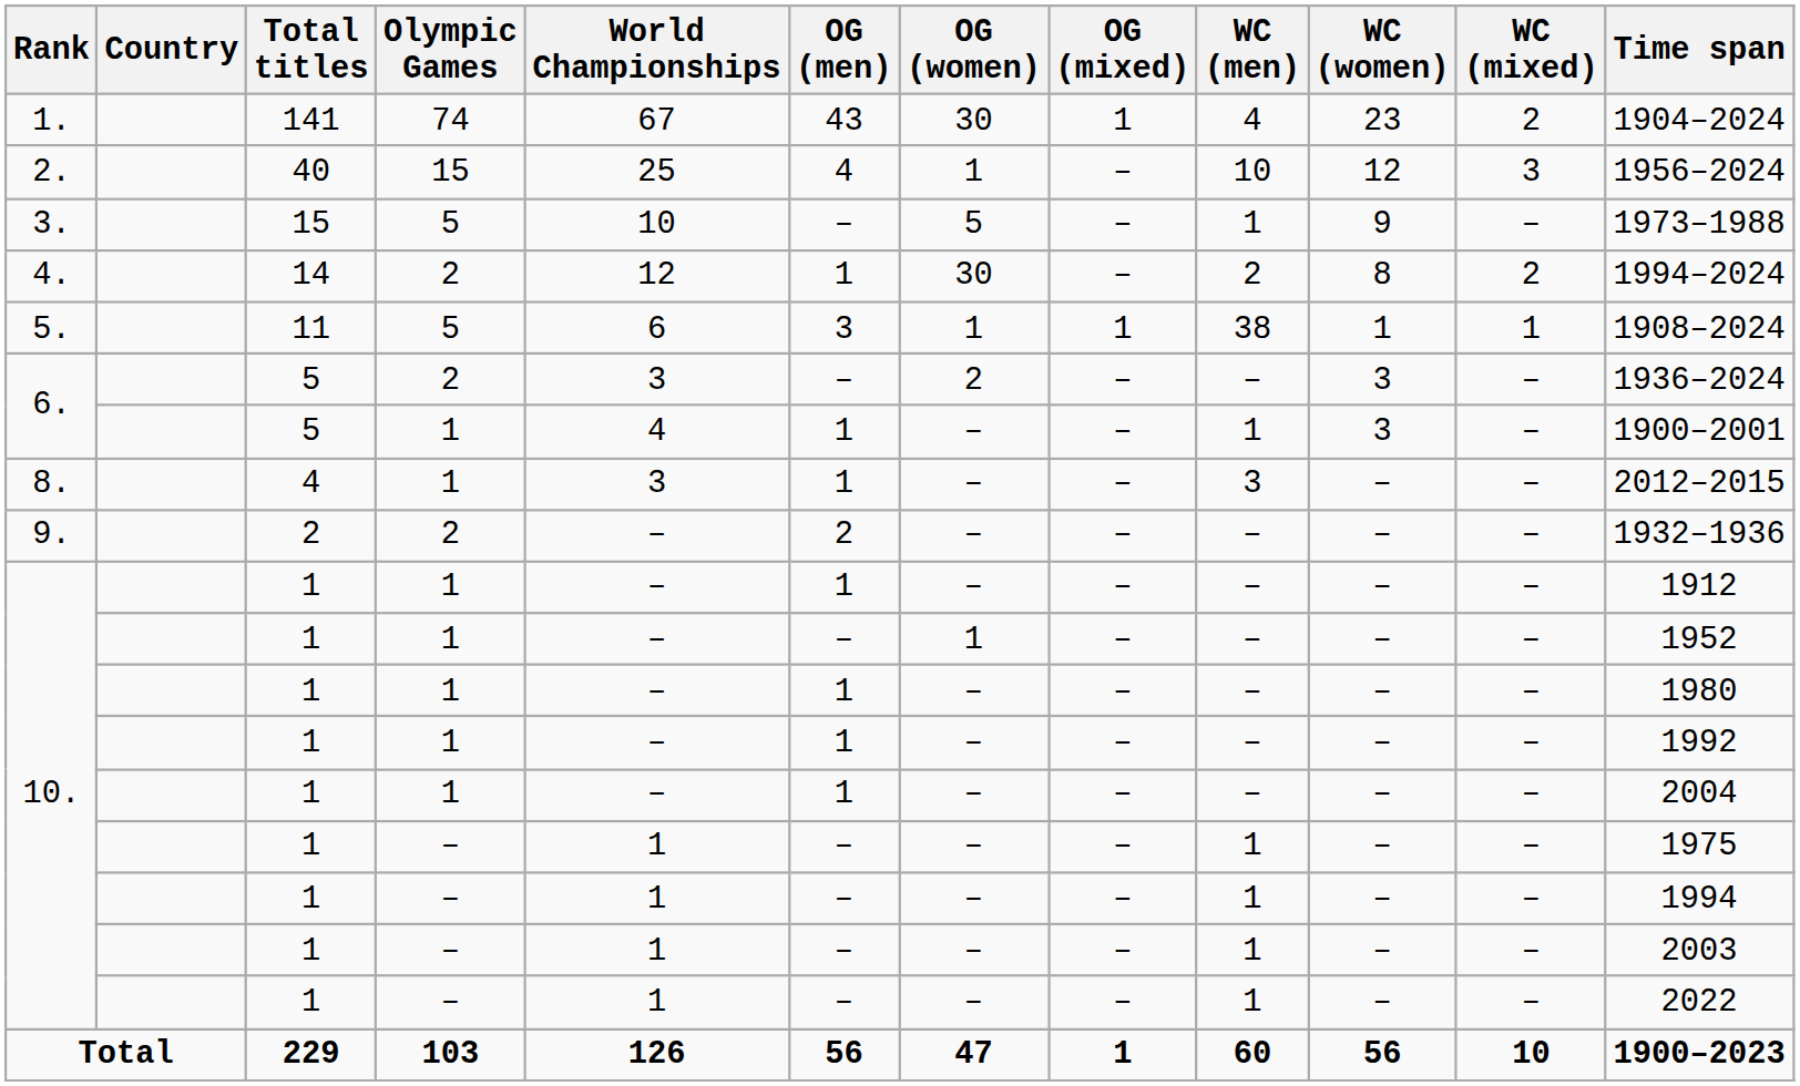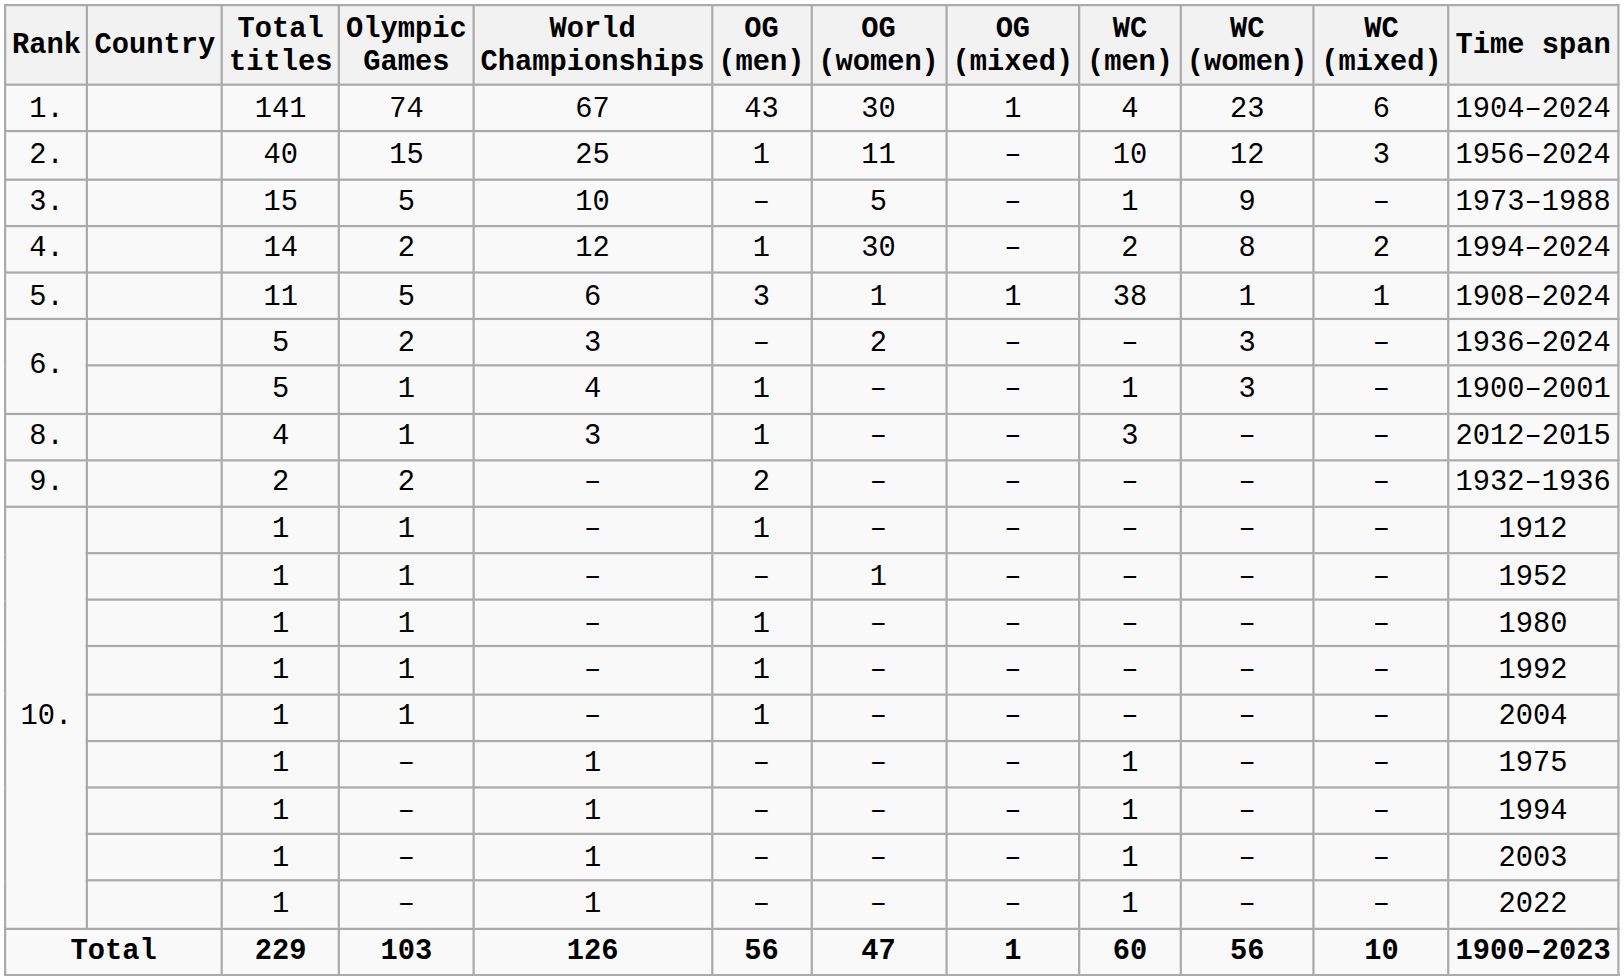1. | WC (mixed): 2 -> 6
2. | OG (men): 4 -> 1
2. | OG (women): 1 -> 11
